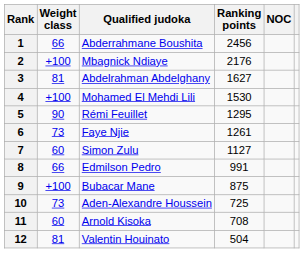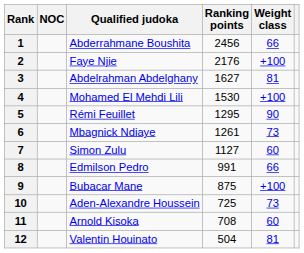columns swapped: NOC <-> Weight class
2 | Qualified judoka: Mbagnick Ndiaye -> Faye Njie
6 | Qualified judoka: Faye Njie -> Mbagnick Ndiaye
